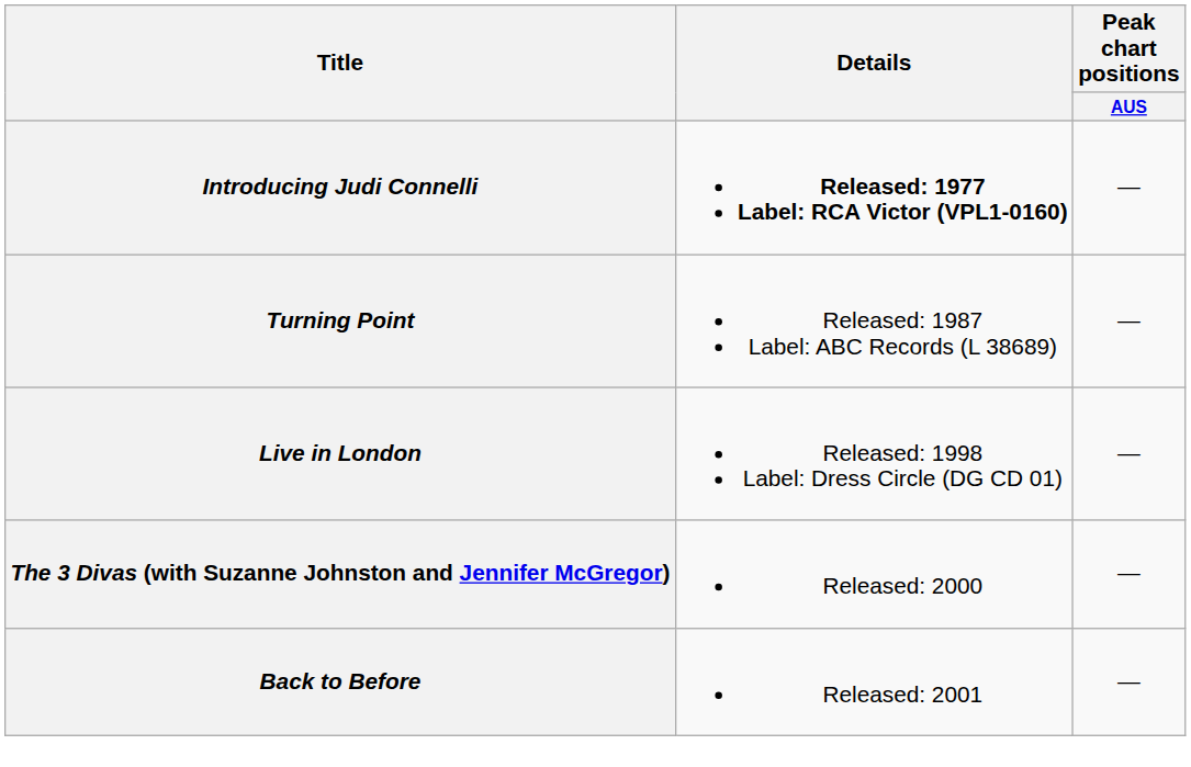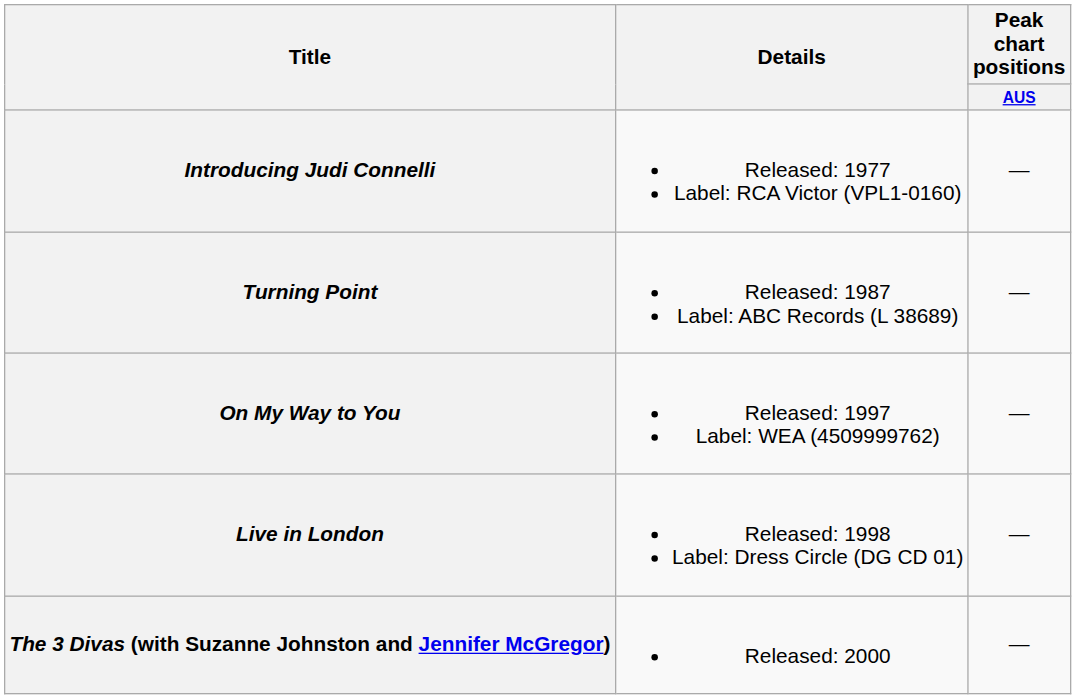Introducing Judi Connelli | Details: bold -> normal
+ row: On My Way to You | Released: 1997 Label: WEA (4509999762) | —
- row: Back to Before | Released: 2001 | —
